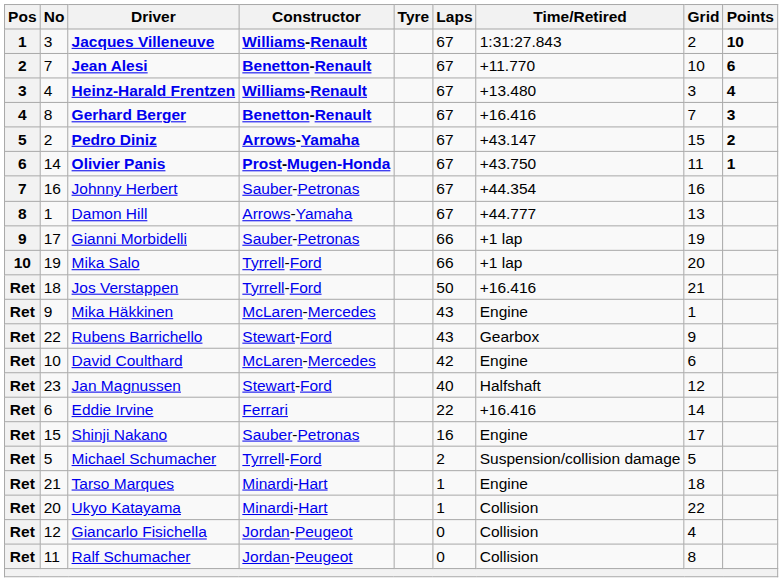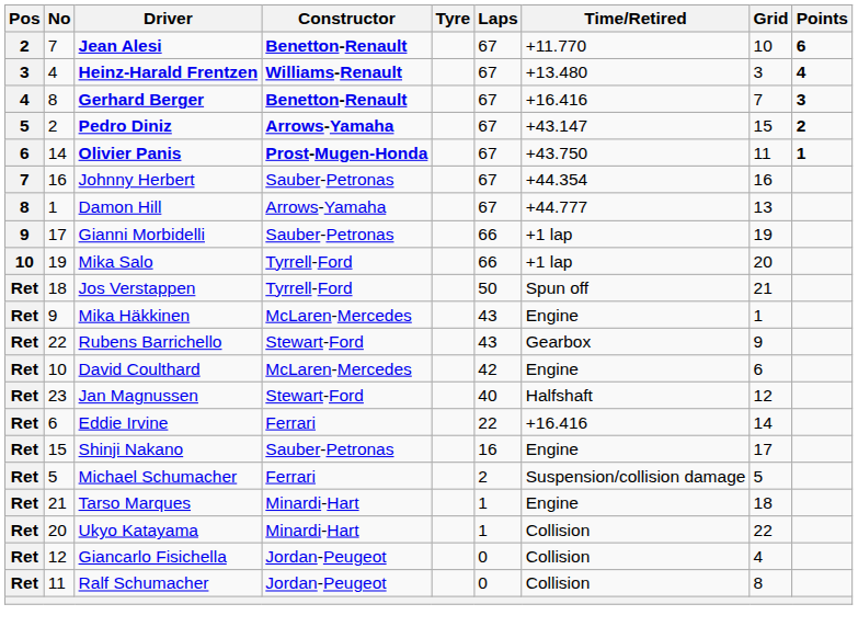- row: 1 | 3 | Jacques Villeneuve | Williams-Renault | 67 | 1:31:27.843 | 2 | 10
Jos Verstappen | Time/Retired: +16.416 -> Spun off
Michael Schumacher | Constructor: Tyrrell-Ford -> Ferrari
